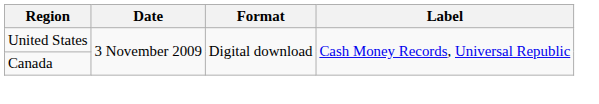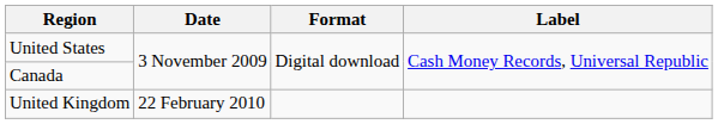+ row: United Kingdom | 22 February 2010
